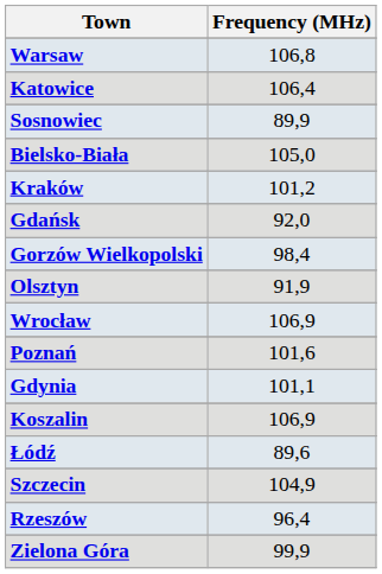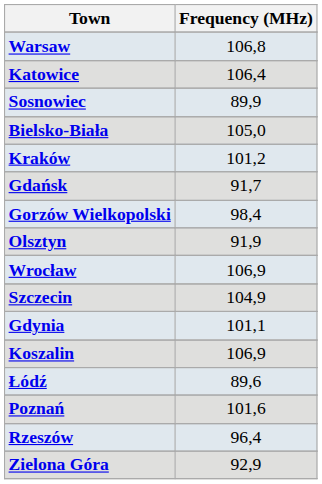Gdańsk | Frequency (MHz): 92,0 -> 91,7
rows swapped: Szczecin <-> Poznań
Zielona Góra | Frequency (MHz): 99,9 -> 92,9
